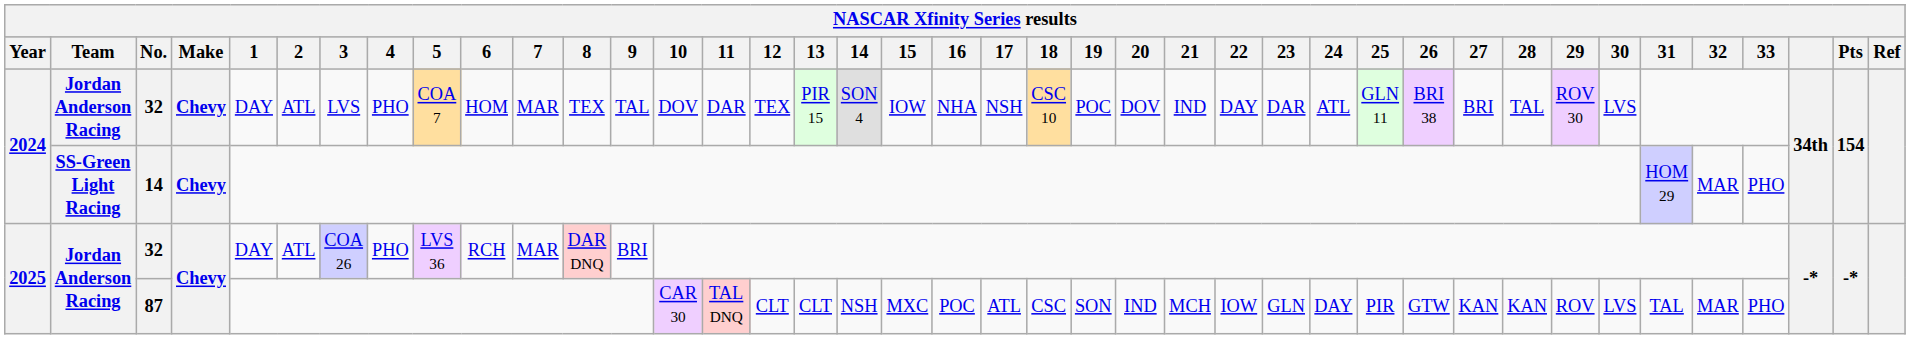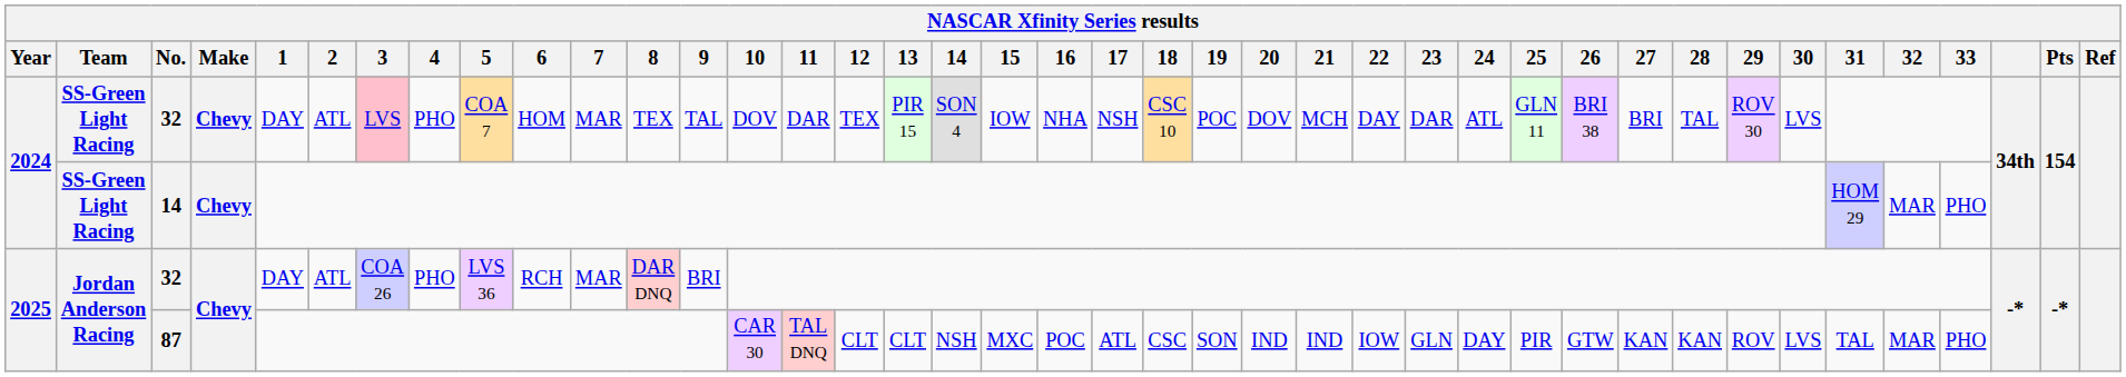2024 / 32 | Team: Jordan Anderson Racing -> SS-Green Light Racing
2024 / 32 | 3: no background -> pink background
2024 / 32 | 21: IND -> MCH
87 | 21: MCH -> IND
